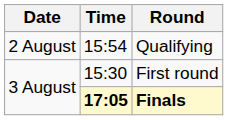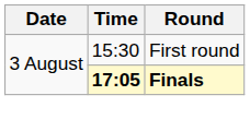- row: 2 August | 15:54 | Qualifying
